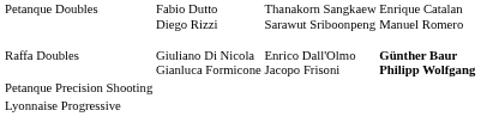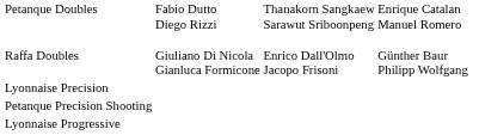Raffa Doubles | column 4: bold -> normal
+ row: Lyonnaise Precision
